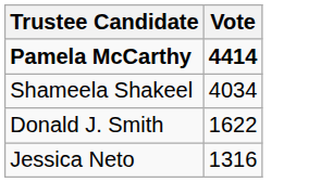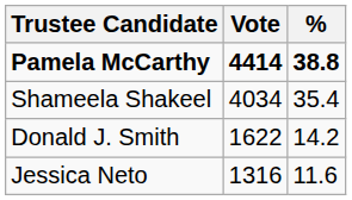+ column: % | 38.8 | 35.4 | 14.2 | 11.6
